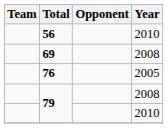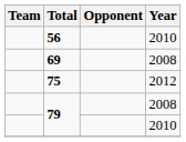+ row: 75 | 2012
- row: 76 | 2005
